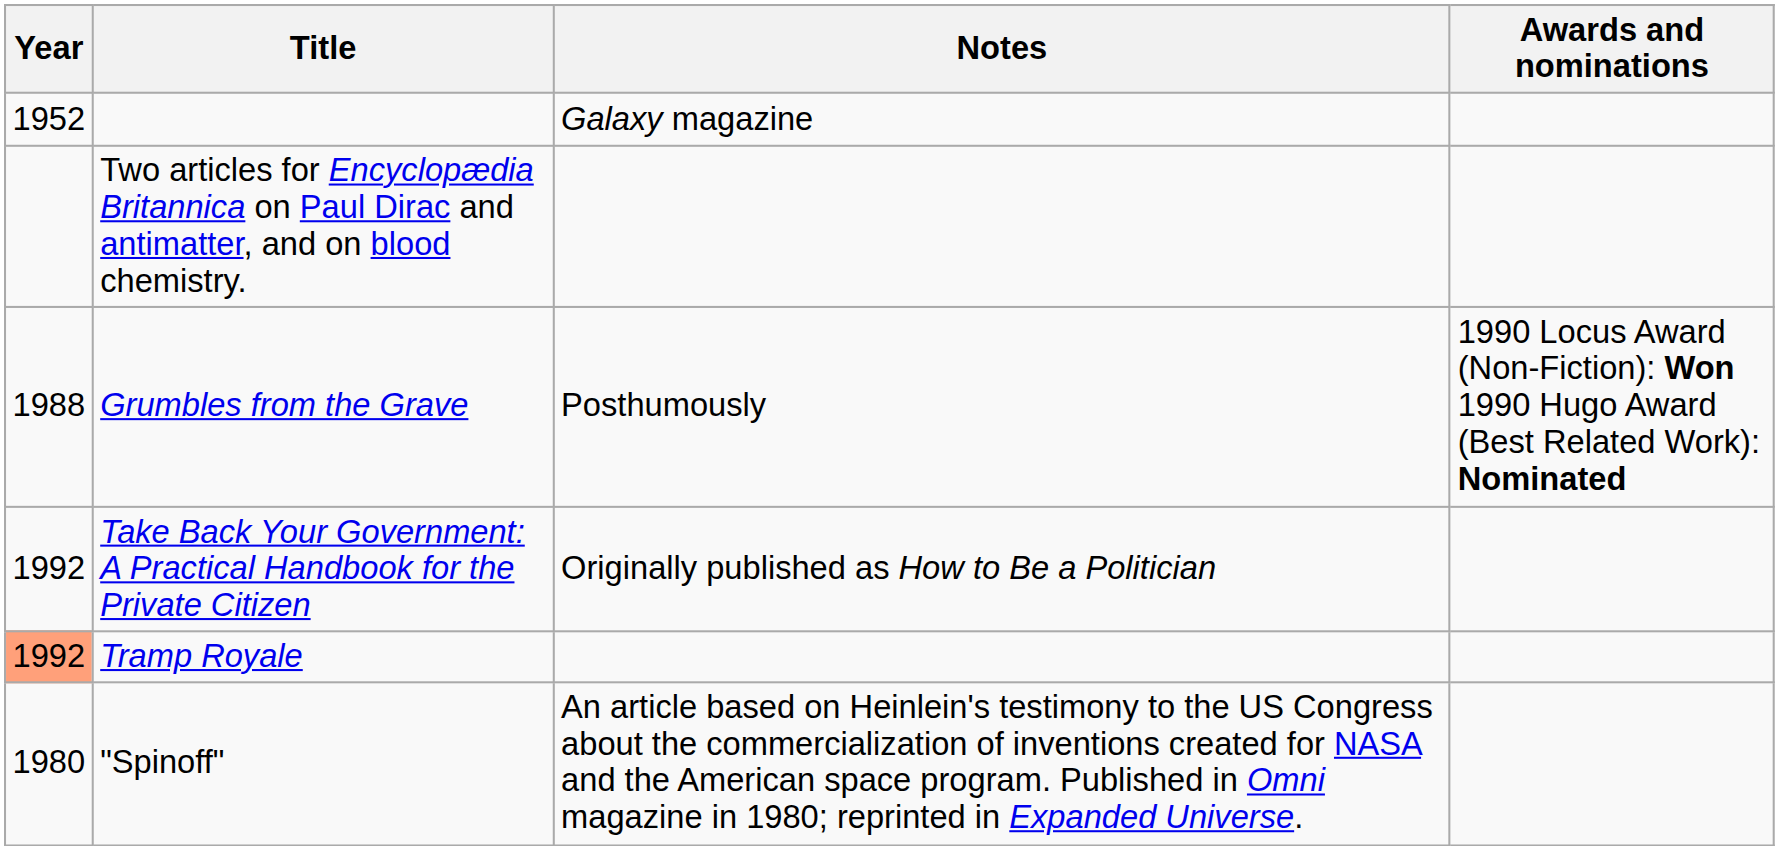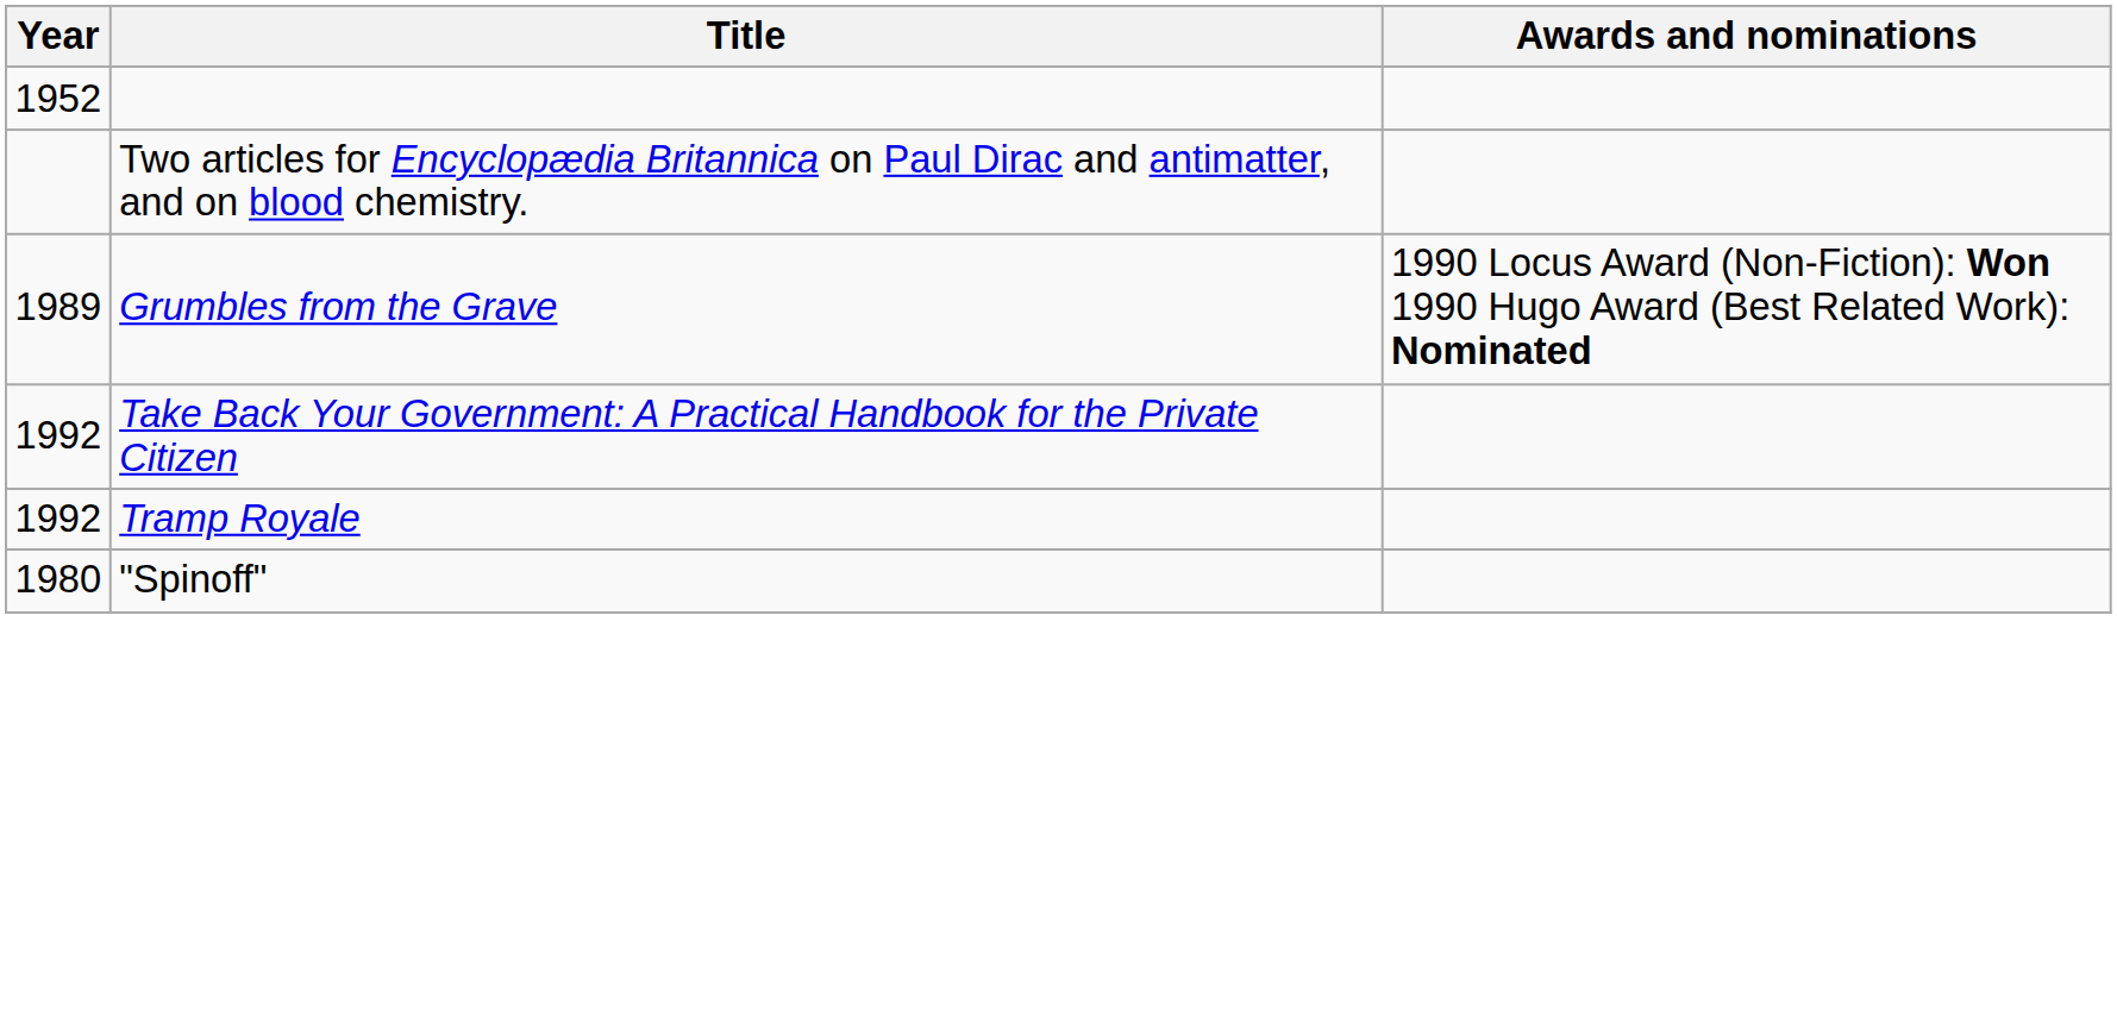- column: Notes | Galaxy magazine | Posthumously | Originally published as How to Be a Politician | An article based on Heinlein's testimony to the US Congress about the commercialization of inventions created for NASA and the American space program. Published in Omni magazine in 1980; reprinted in Expanded Universe.
Grumbles from the Grave | Year: 1988 -> 1989
Tramp Royale | Year: lightsalmon background -> no background
